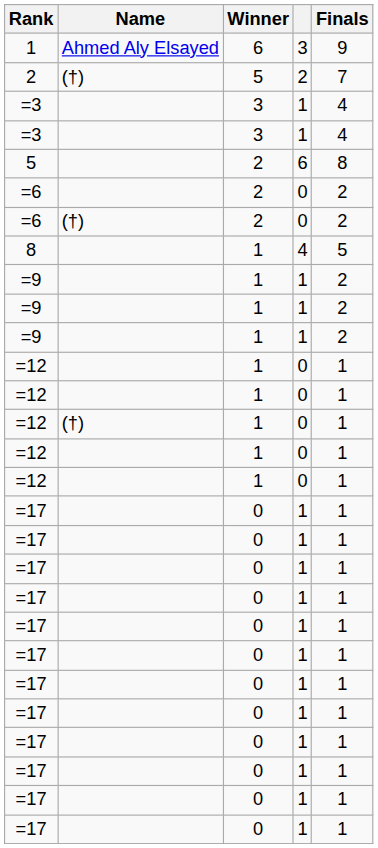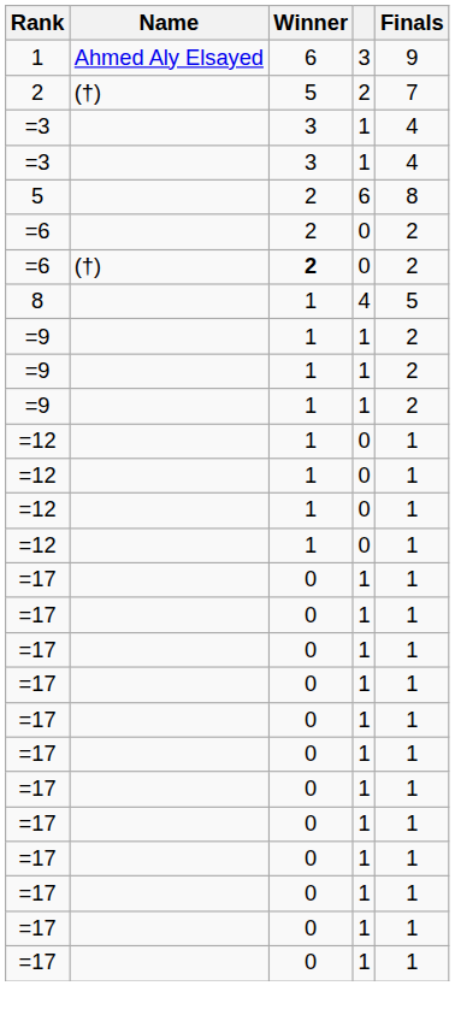=6 / (†) | Winner: normal -> bold
- row: =12 | (†) | 1 | 0 | 1
